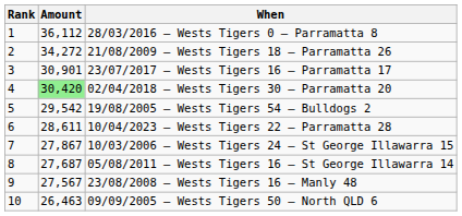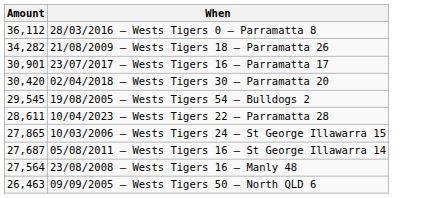- column: Rank | 1 | 2 | 3 | 4 | 5 | 6 | 7 | 8 | 9 | 10
21/08/2009 – Wests Tigers 18 – Parramatta 26 | Amount: 34,272 -> 34,282
02/04/2018 – Wests Tigers 30 – Parramatta 20 | Amount: lightgreen background -> no background
19/08/2005 – Wests Tigers 54 – Bulldogs 2 | Amount: 29,542 -> 29,545
10/03/2006 – Wests Tigers 24 – St George Illawarra 15 | Amount: 27,867 -> 27,865
23/08/2008 – Wests Tigers 16 – Manly 48 | Amount: 27,567 -> 27,564
